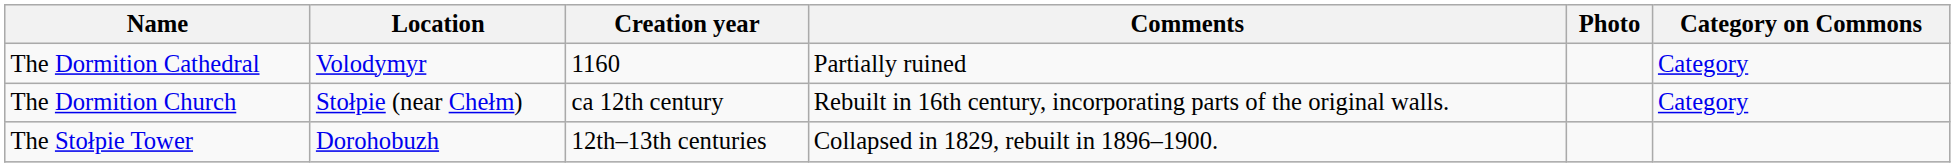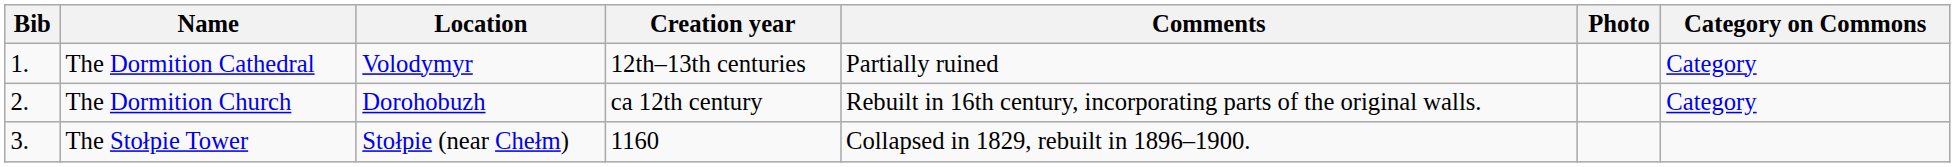+ column: Bib | 1. | 2. | 3.
The Dormition Cathedral | Creation year: 1160 -> 12th–13th centuries
The Dormition Church | Location: Stołpie (near Chełm) -> Dorohobuzh
The Stołpie Tower | Location: Dorohobuzh -> Stołpie (near Chełm)
The Stołpie Tower | Creation year: 12th–13th centuries -> 1160
